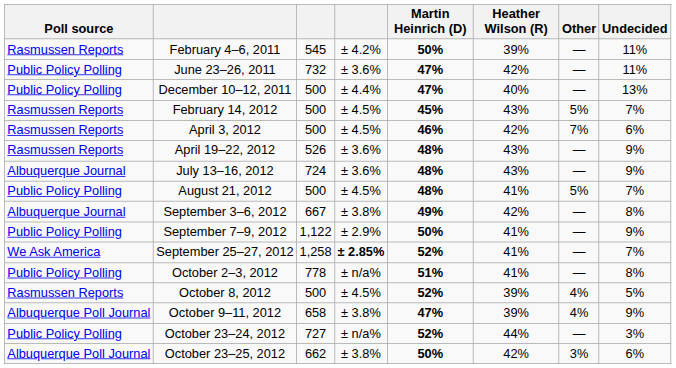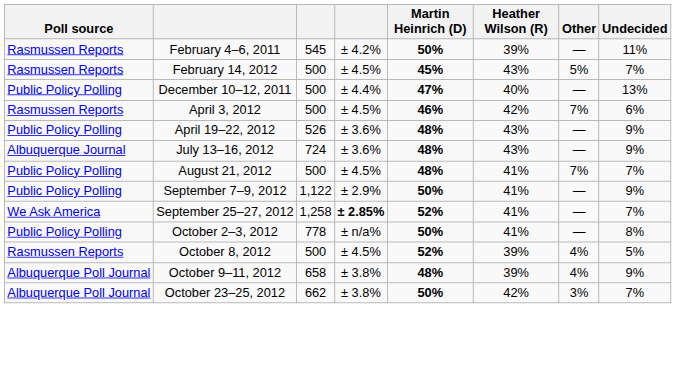- row: Public Policy Polling | June 23–26, 2011 | 732 | ± 3.6% | 47% | 42% | — | 11%
rows swapped: December 10–12, 2011 <-> February 14, 2012
April 19–22, 2012 | Poll source: Rasmussen Reports -> Public Policy Polling
August 21, 2012 | Other: 5% -> 7%
- row: Albuquerque Journal | September 3–6, 2012 | 667 | ± 3.8% | 49% | 42% | — | 8%
October 2–3, 2012 | Martin Heinrich (D): 51% -> 50%
October 9–11, 2012 | Martin Heinrich (D): 47% -> 48%
- row: Public Policy Polling | October 23–24, 2012 | 727 | ± n/a% | 52% | 44% | — | 3%
October 23–25, 2012 | Undecided: 6% -> 7%
